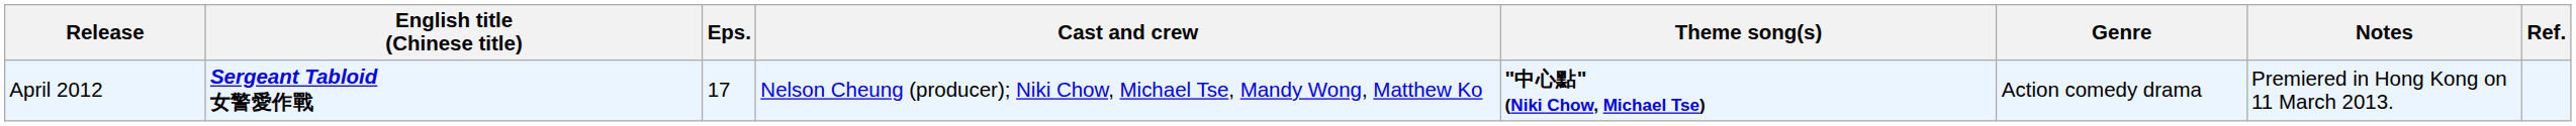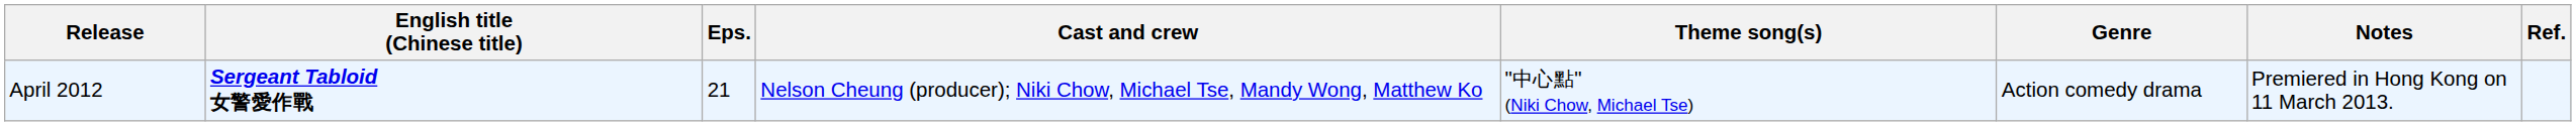April 2012 | Eps.: 17 -> 21
April 2012 | Theme song(s): bold -> normal
